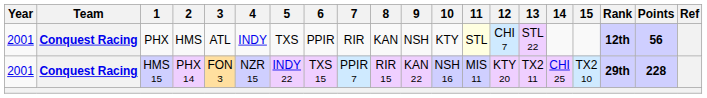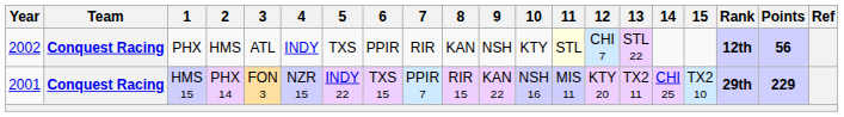PHX | Year: 2001 -> 2002
HMS 15 | Points: 228 -> 229
